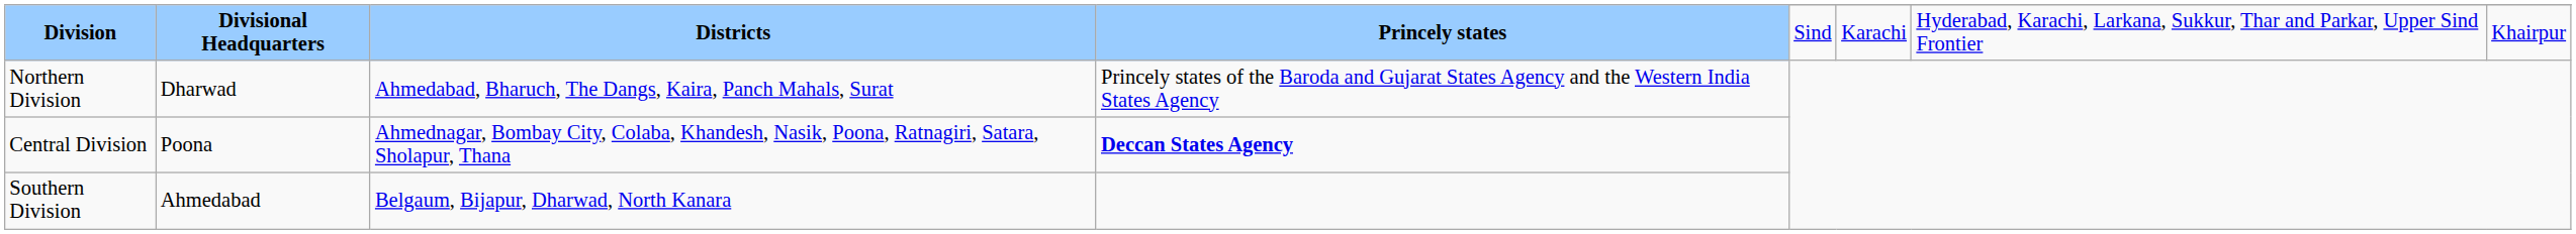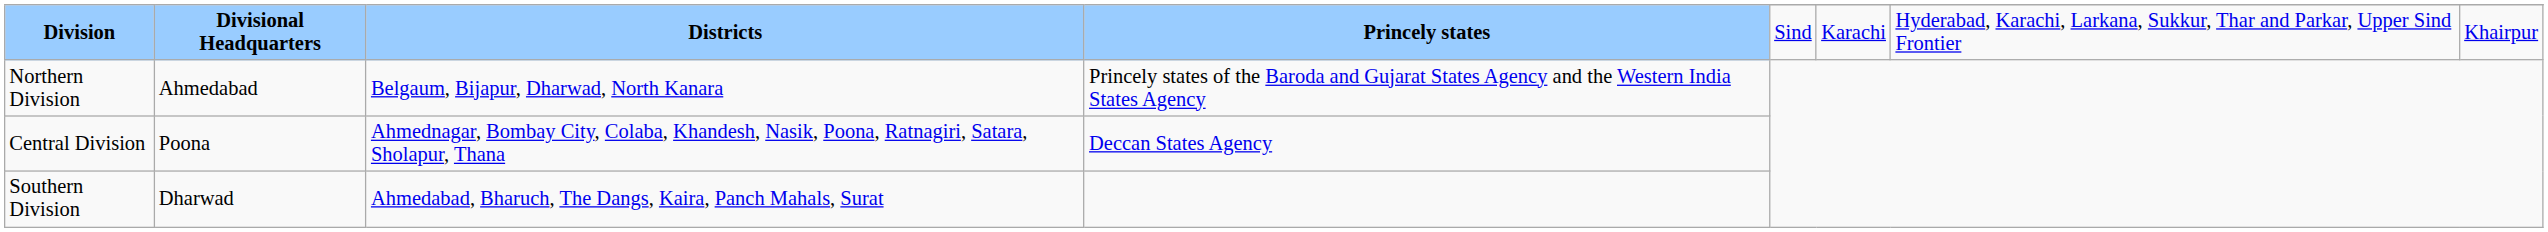Northern Division | Divisional Headquarters: Dharwad -> Ahmedabad
Northern Division | Districts: Ahmedabad, Bharuch, The Dangs, Kaira, Panch Mahals, Surat -> Belgaum, Bijapur, Dharwad, North Kanara
Central Division | Princely states: bold -> normal
Southern Division | Divisional Headquarters: Ahmedabad -> Dharwad
Southern Division | Districts: Belgaum, Bijapur, Dharwad, North Kanara -> Ahmedabad, Bharuch, The Dangs, Kaira, Panch Mahals, Surat
